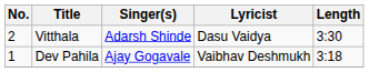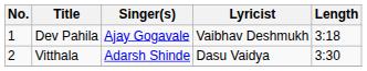rows swapped: Dev Pahila <-> Vitthala
